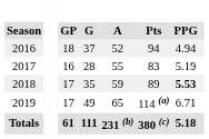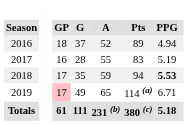2016 | Pts: 94 -> 89
2018 | Pts: 89 -> 94
2019 | GP: no background -> pink background
